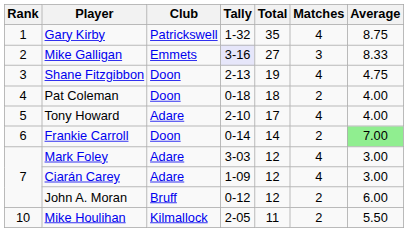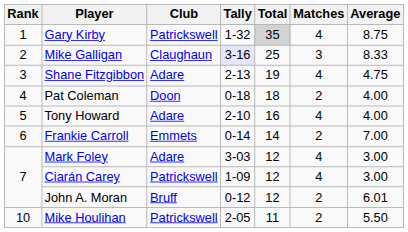Gary Kirby | Total: no background -> lightgrey background
Mike Galligan | Club: Emmets -> Claughaun
Mike Galligan | Total: 27 -> 25
Shane Fitzgibbon | Club: Doon -> Adare
Tony Howard | Total: 17 -> 16
Frankie Carroll | Club: Doon -> Emmets
Frankie Carroll | Average: lightgreen background -> no background
Ciarán Carey | Club: Adare -> Patrickswell
John A. Moran | Average: 6.00 -> 6.01
Mike Houlihan | Club: Kilmallock -> Patrickswell
